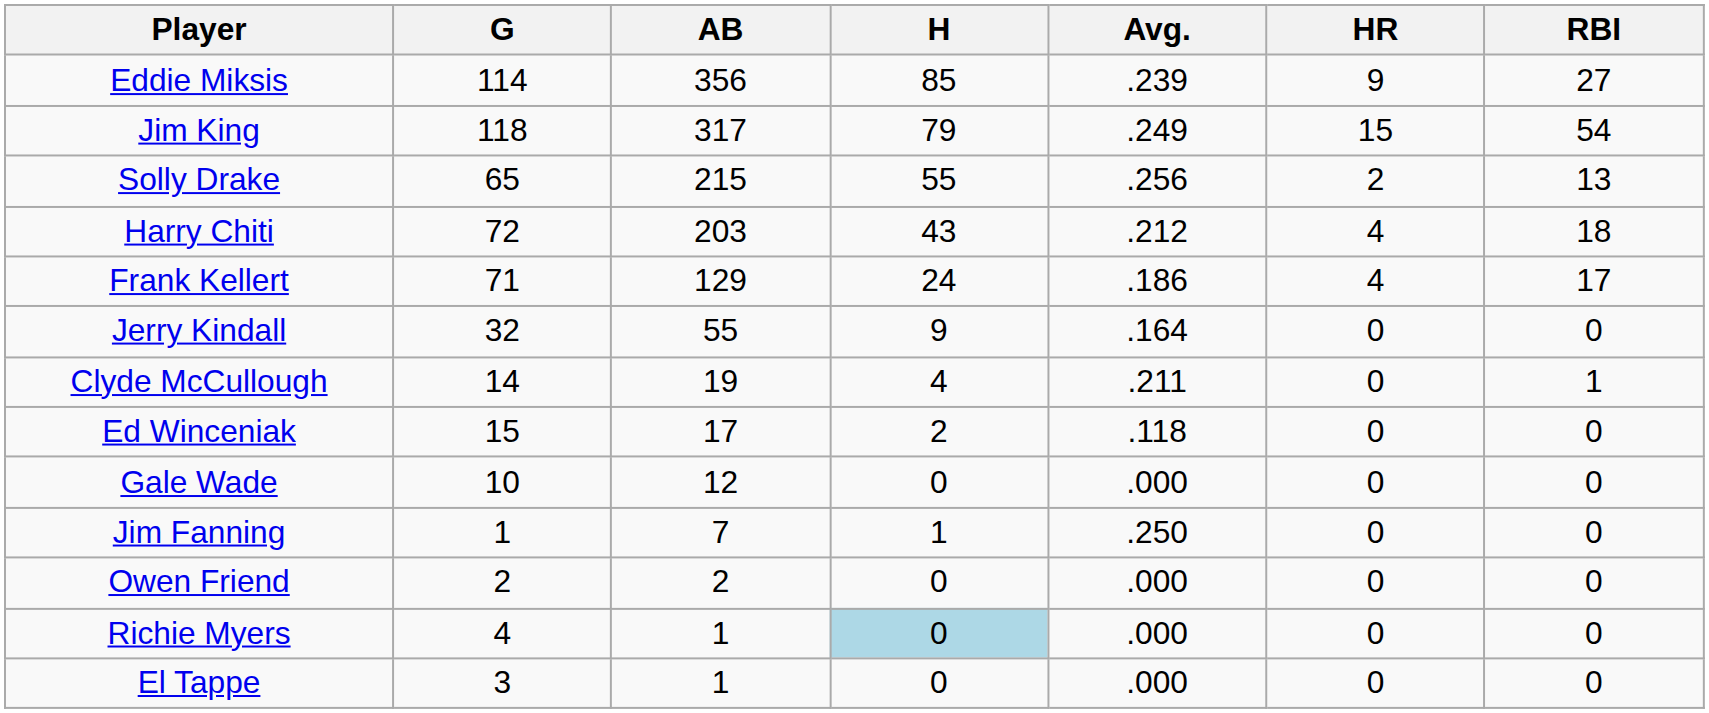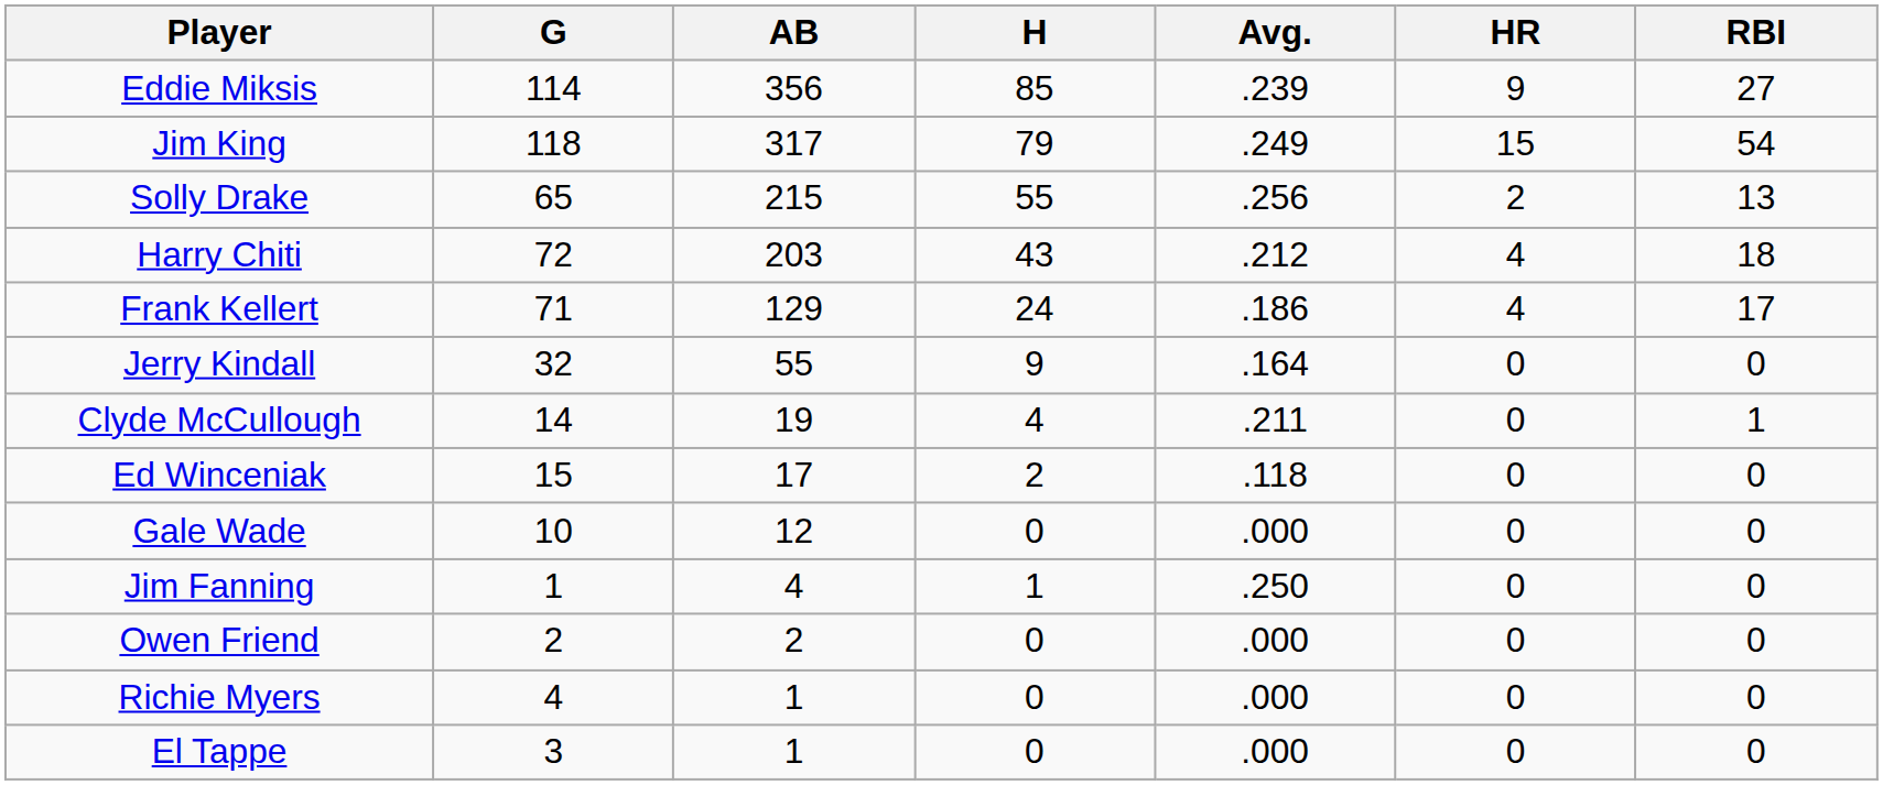Jim Fanning | AB: 7 -> 4
Richie Myers | H: lightblue background -> no background
